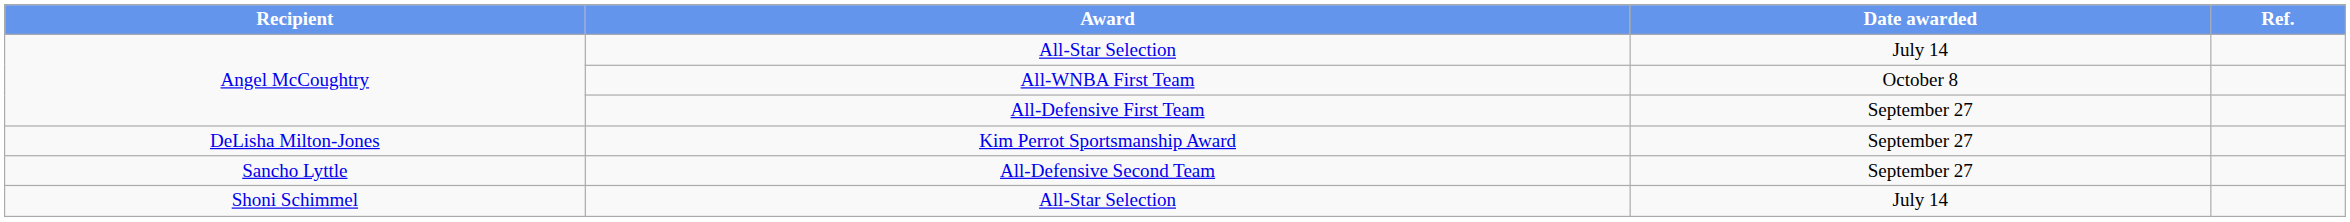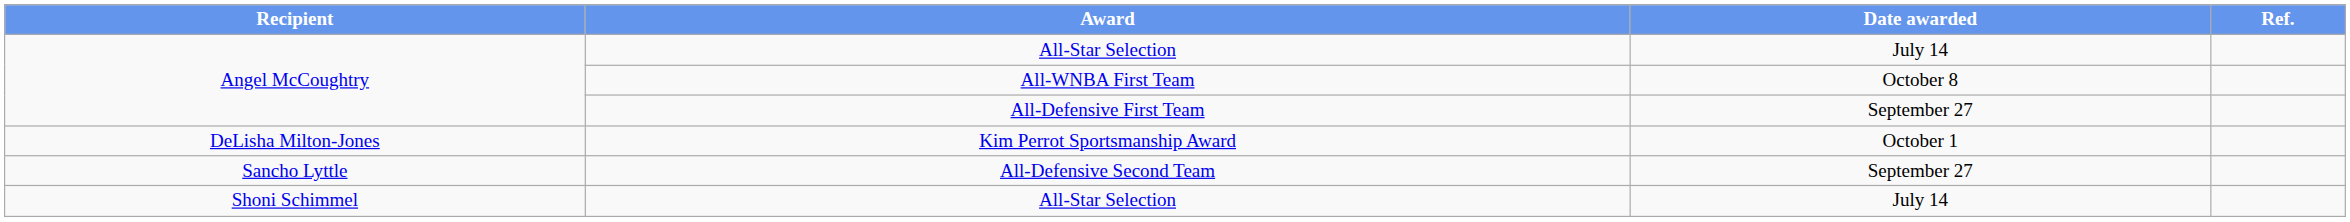Kim Perrot Sportsmanship Award | Date awarded: September 27 -> October 1
